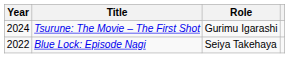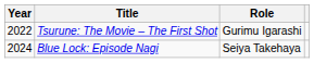Tsurune: The Movie – The First Shot | Year: 2024 -> 2022
Blue Lock: Episode Nagi | Year: 2022 -> 2024
